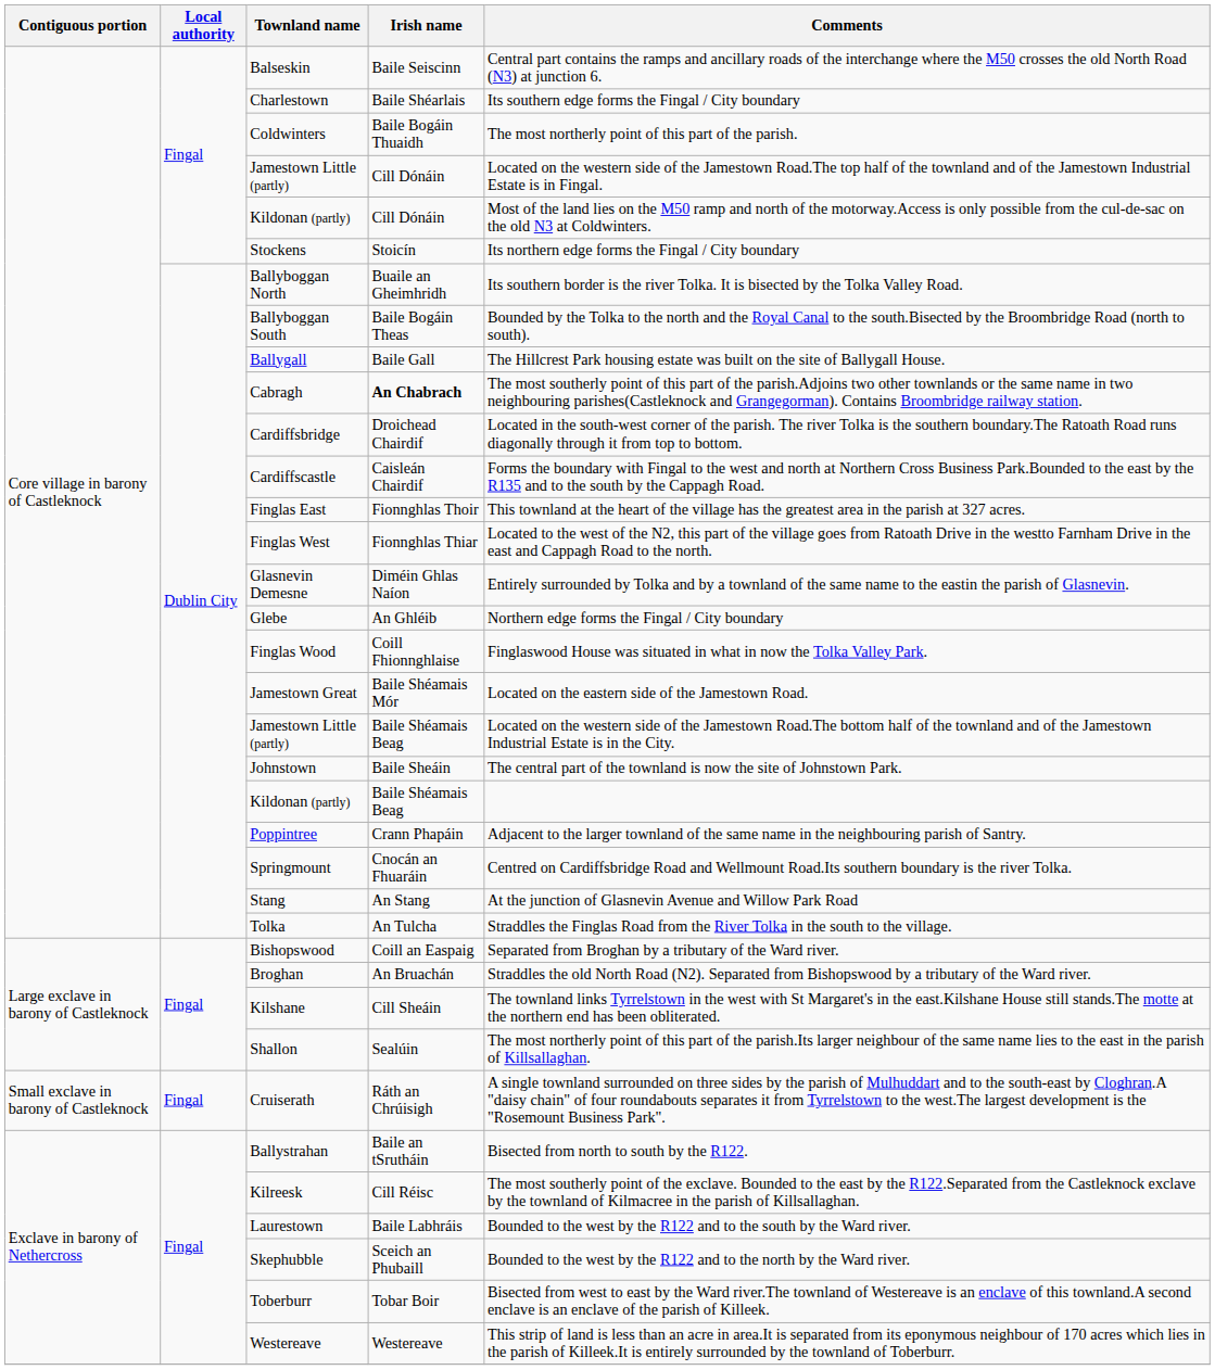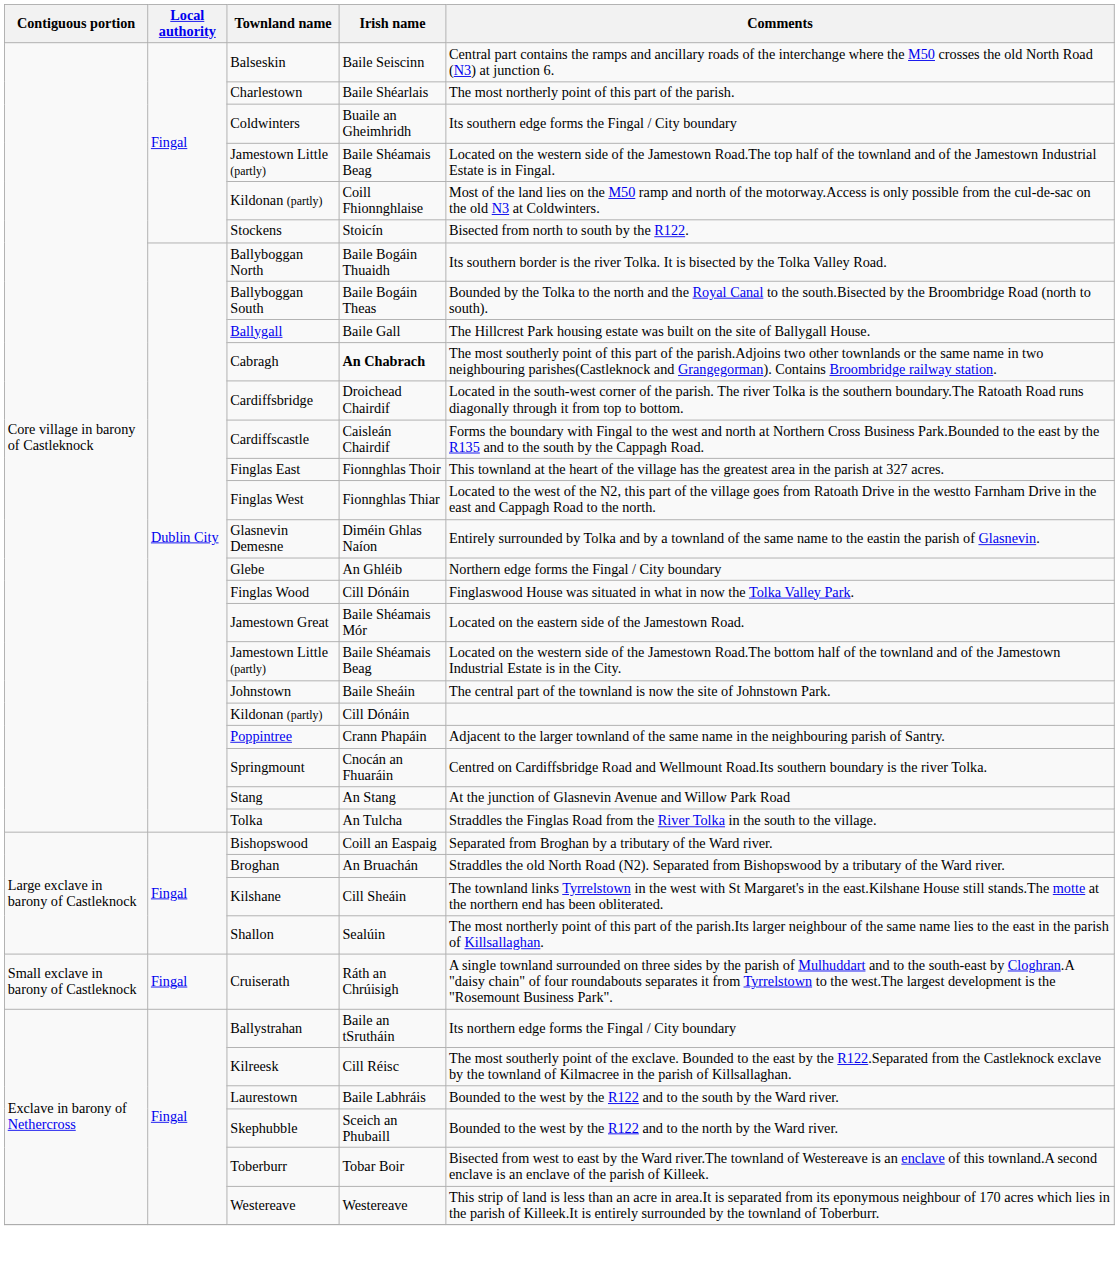Charlestown | Comments: Its southern edge forms the Fingal / City boundary -> The most northerly point of this part of the parish.
Coldwinters | Irish name: Baile Bogáin Thuaidh -> Buaile an Gheimhridh
Coldwinters | Comments: The most northerly point of this part of the parish. -> Its southern edge forms the Fingal / City boundary
Fingal / Jamestown Little (partly) | Irish name: Cill Dónáin -> Baile Shéamais Beag
Fingal / Kildonan (partly) | Irish name: Cill Dónáin -> Coill Fhionnghlaise
Stockens | Comments: Its northern edge forms the Fingal / City boundary -> Bisected from north to south by the R122.
Ballyboggan North | Irish name: Buaile an Gheimhridh -> Baile Bogáin Thuaidh
Finglas Wood | Irish name: Coill Fhionnghlaise -> Cill Dónáin
Dublin City / Kildonan (partly) | Irish name: Baile Shéamais Beag -> Cill Dónáin
Ballystrahan | Comments: Bisected from north to south by the R122. -> Its northern edge forms the Fingal / City boundary
